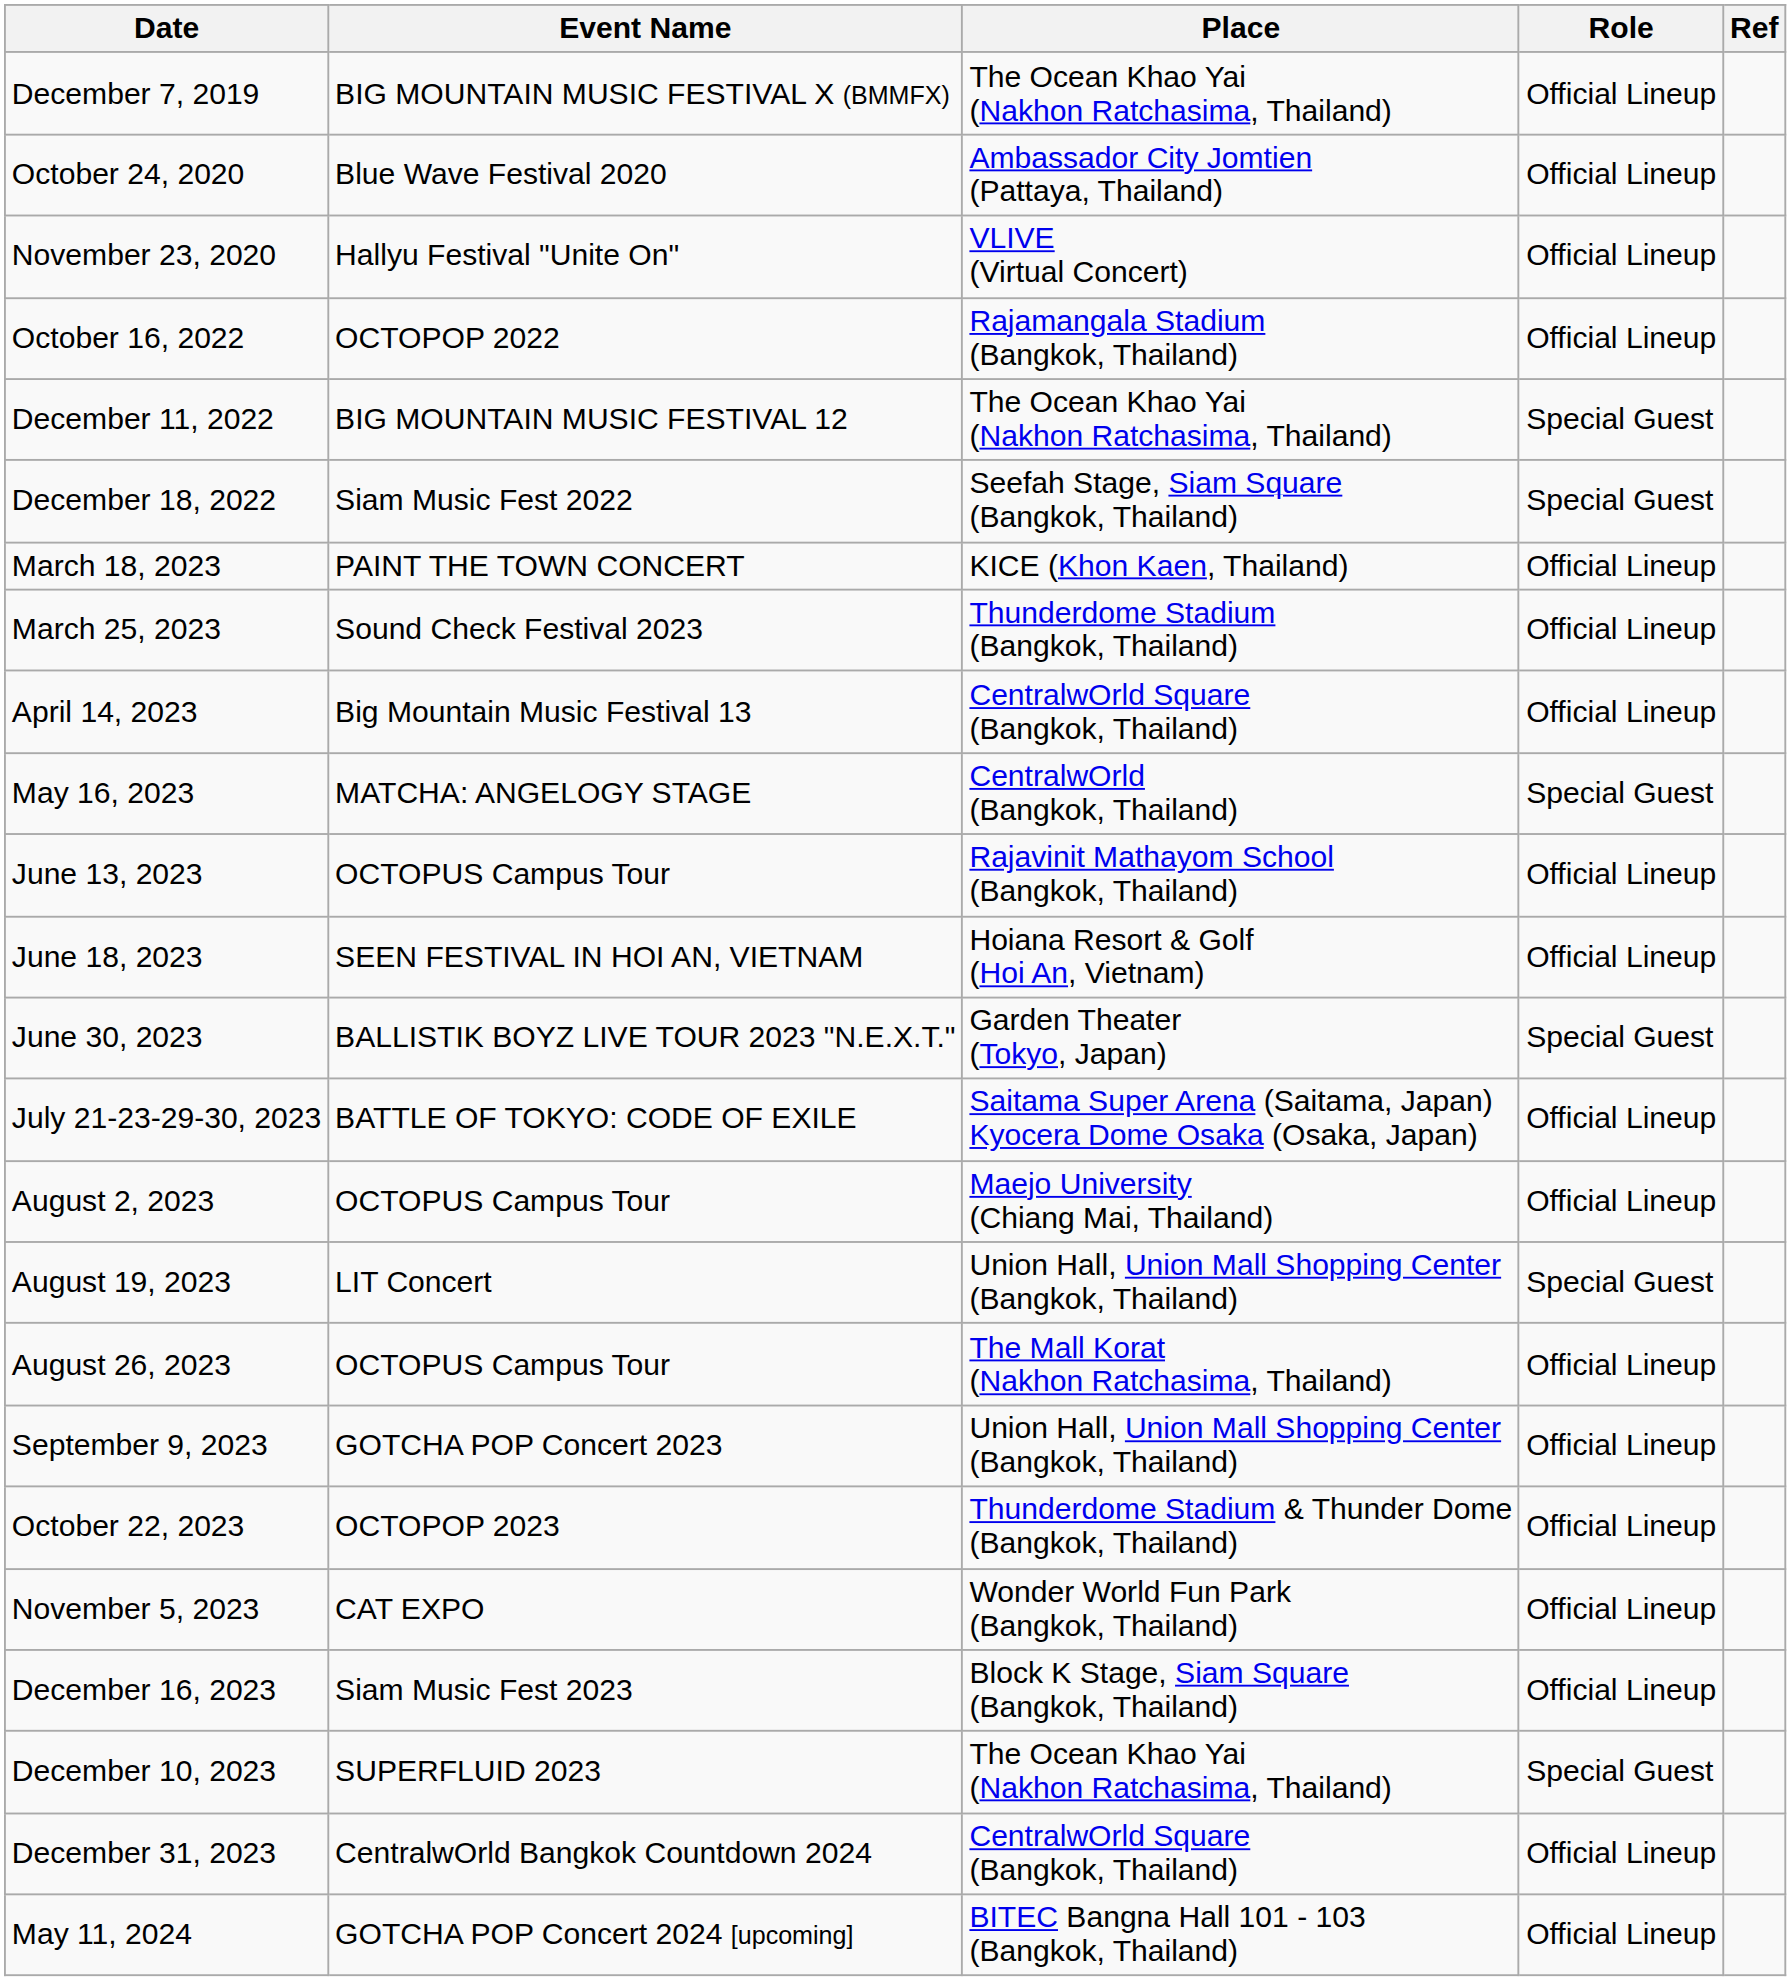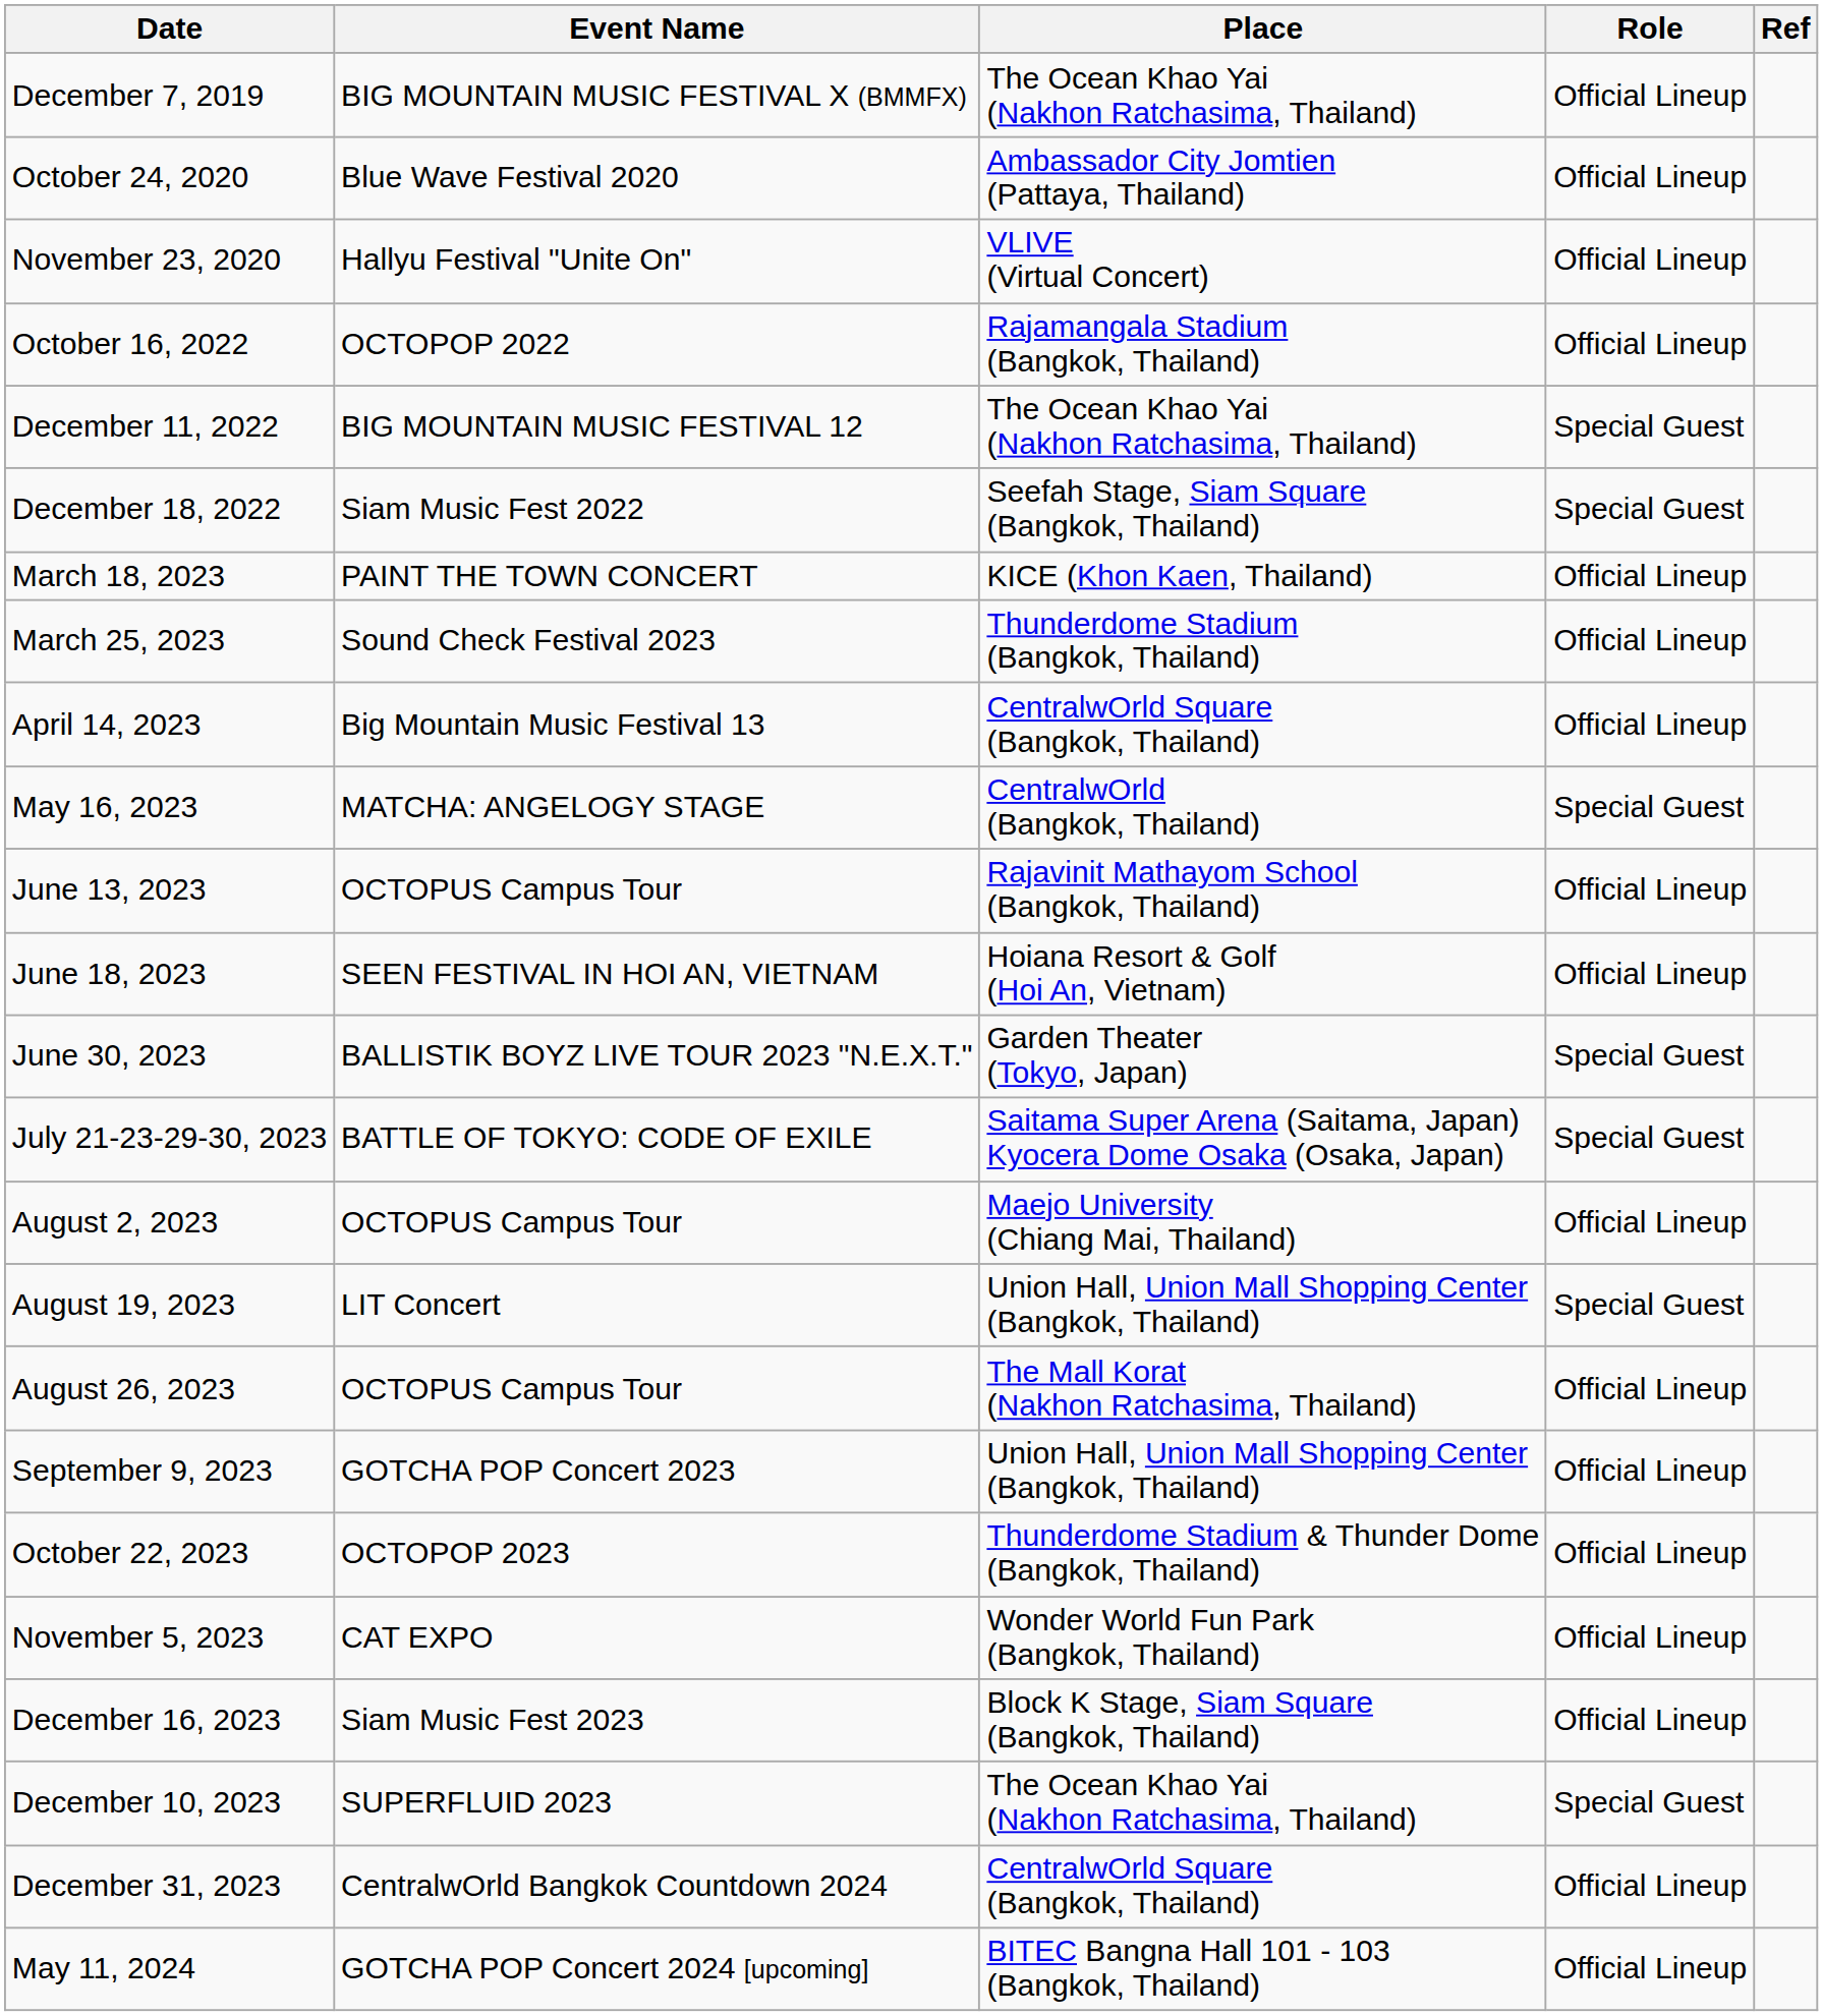July 21-23-29-30, 2023 | Role: Official Lineup -> Special Guest
